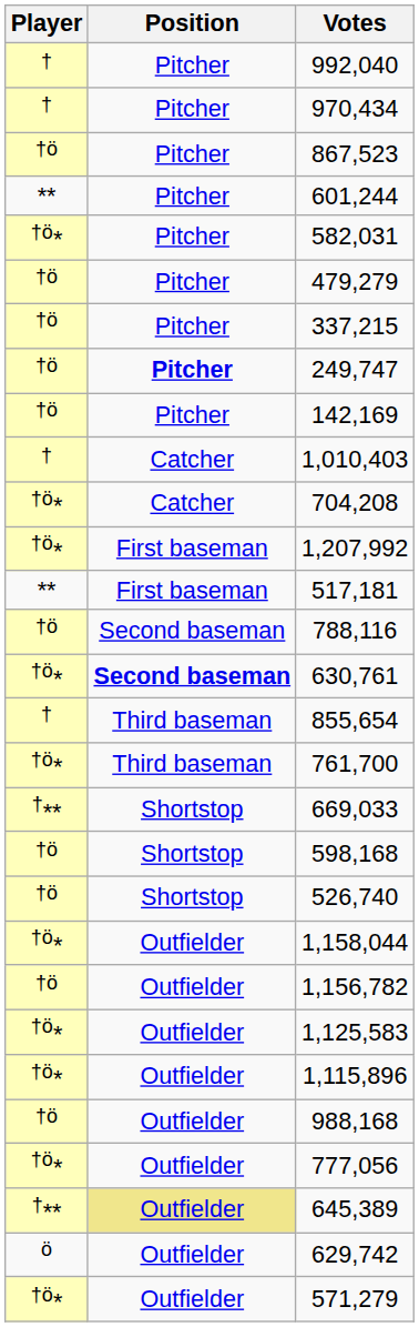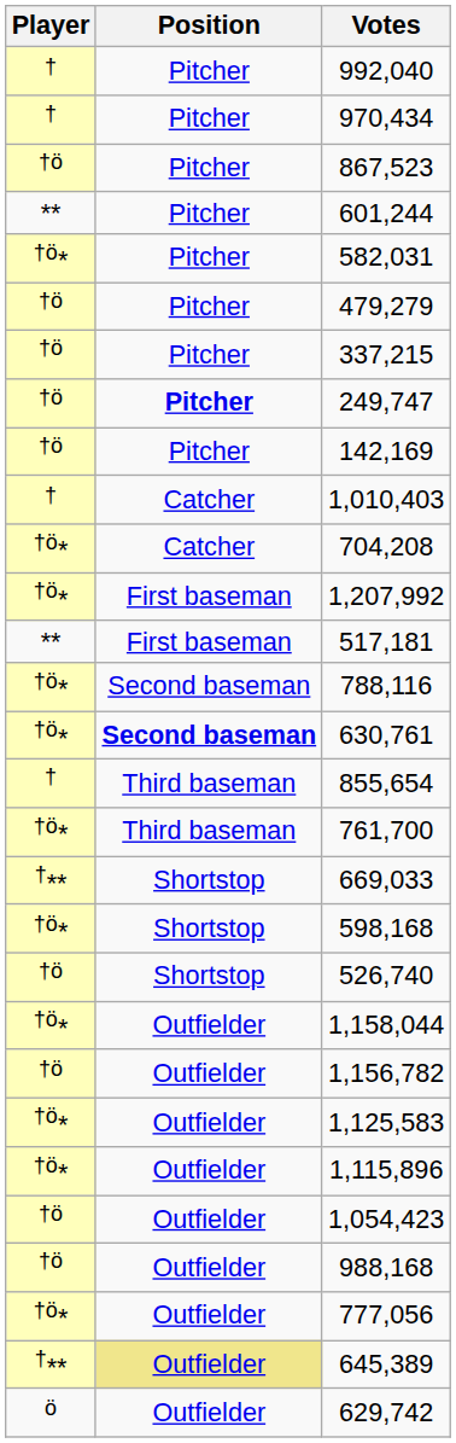788,116 | Player: †ö -> †ö*
598,168 | Player: †ö -> †ö*
+ row: †ö | Outfielder | 1,054,423
- row: †ö* | Outfielder | 571,279
